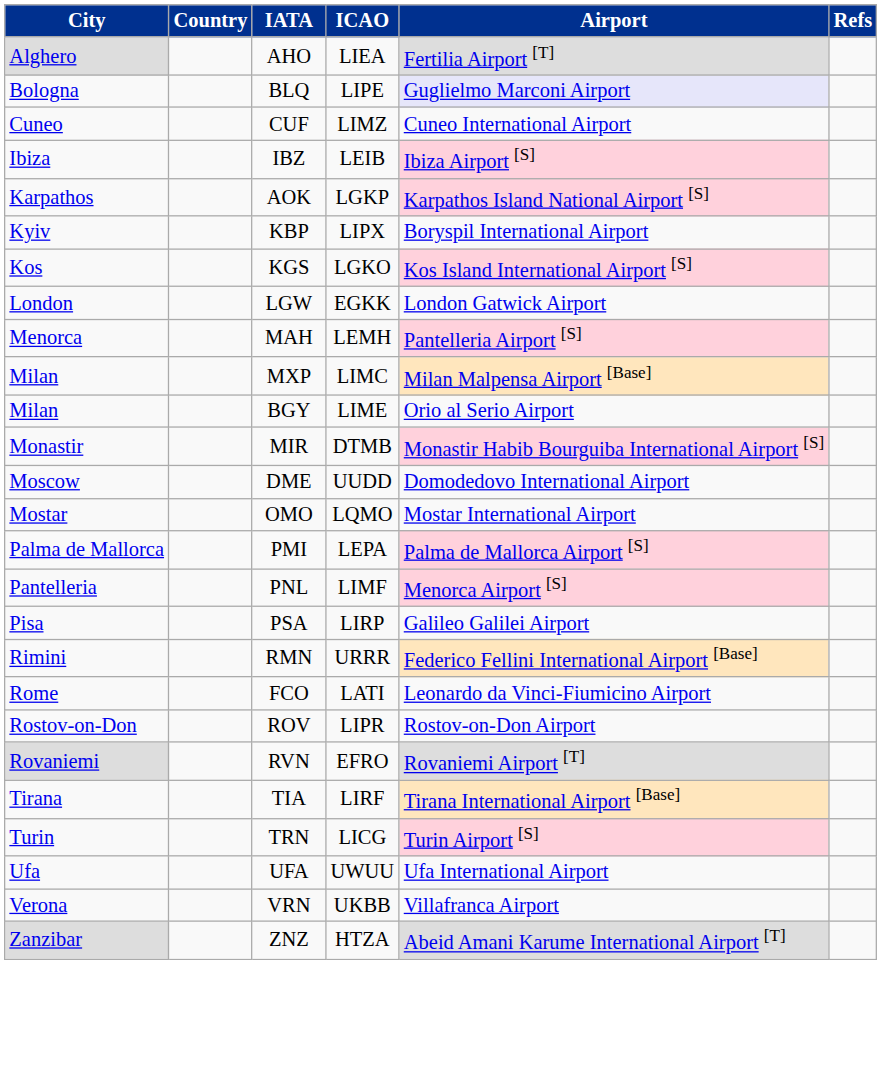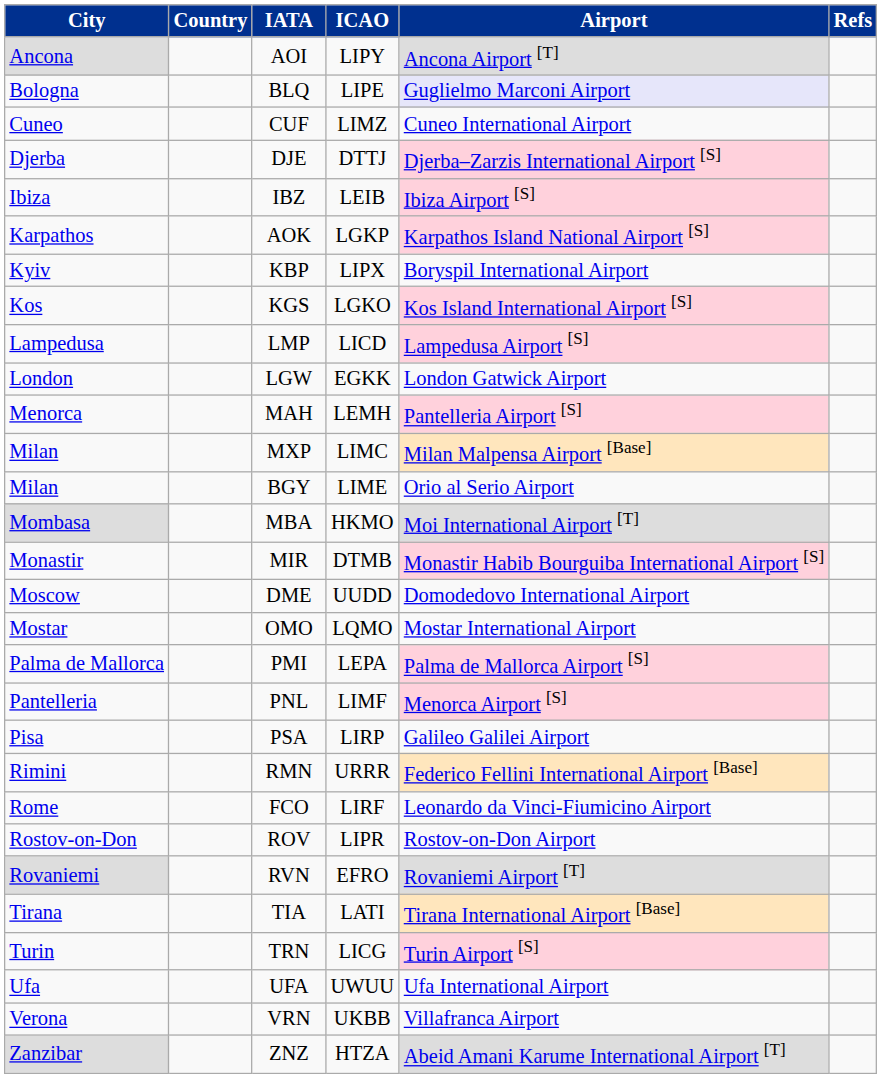- row: Alghero | AHO | LIEA | Fertilia Airport [T]
+ row: Ancona | AOI | LIPY | Ancona Airport [T]
+ row: Djerba | DJE | DTTJ | Djerba–Zarzis International Airport [S]
+ row: Lampedusa | LMP | LICD | Lampedusa Airport [S]
+ row: Mombasa | MBA | HKMO | Moi International Airport [T]
FCO | ICAO: LATI -> LIRF
TIA | ICAO: LIRF -> LATI
